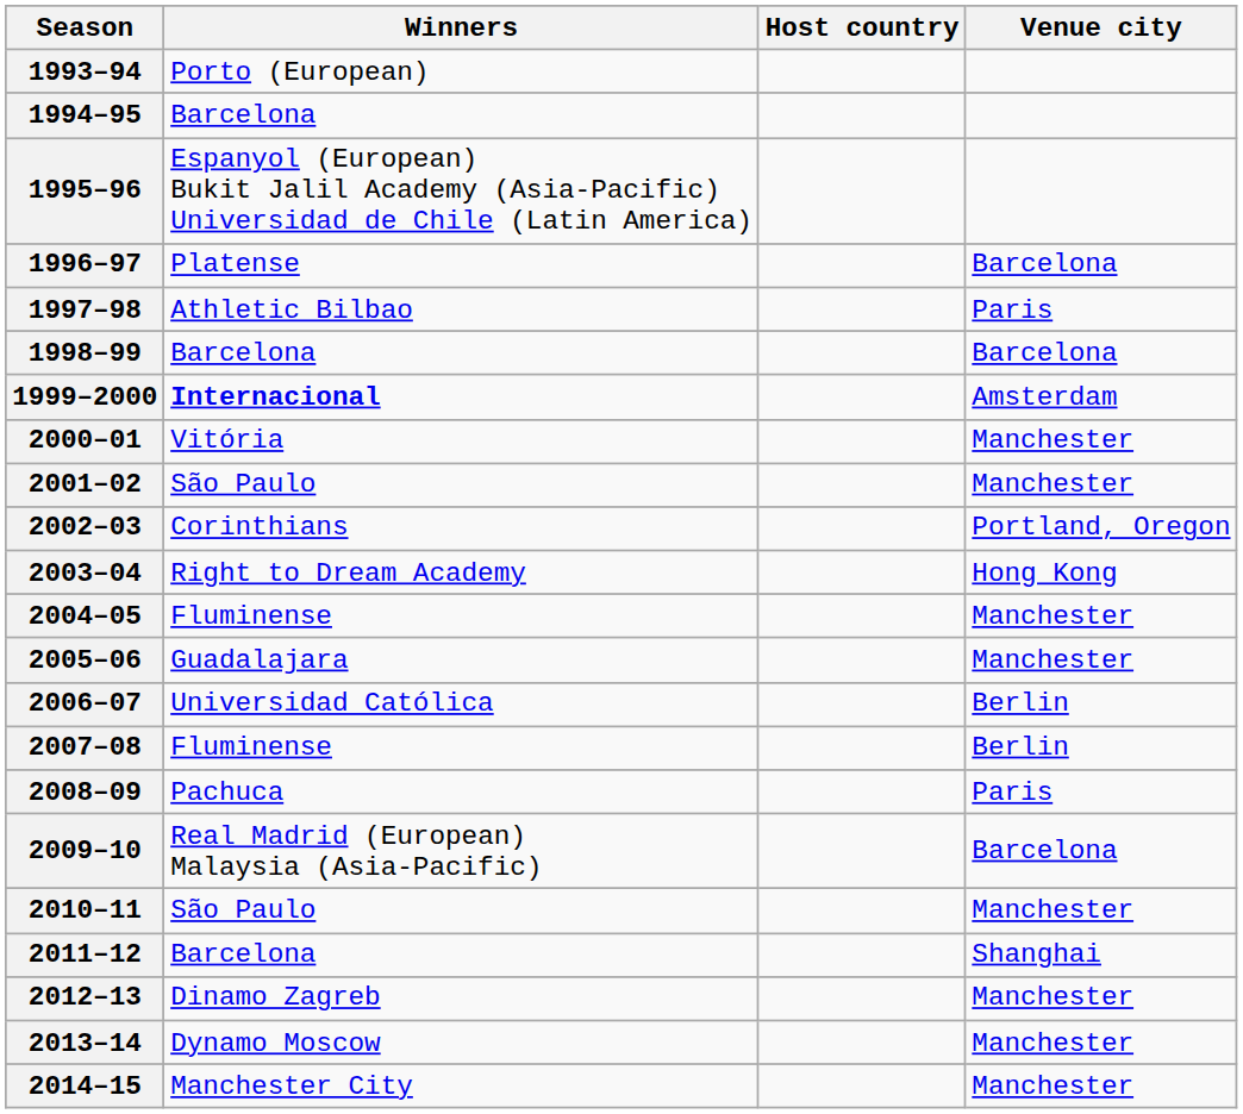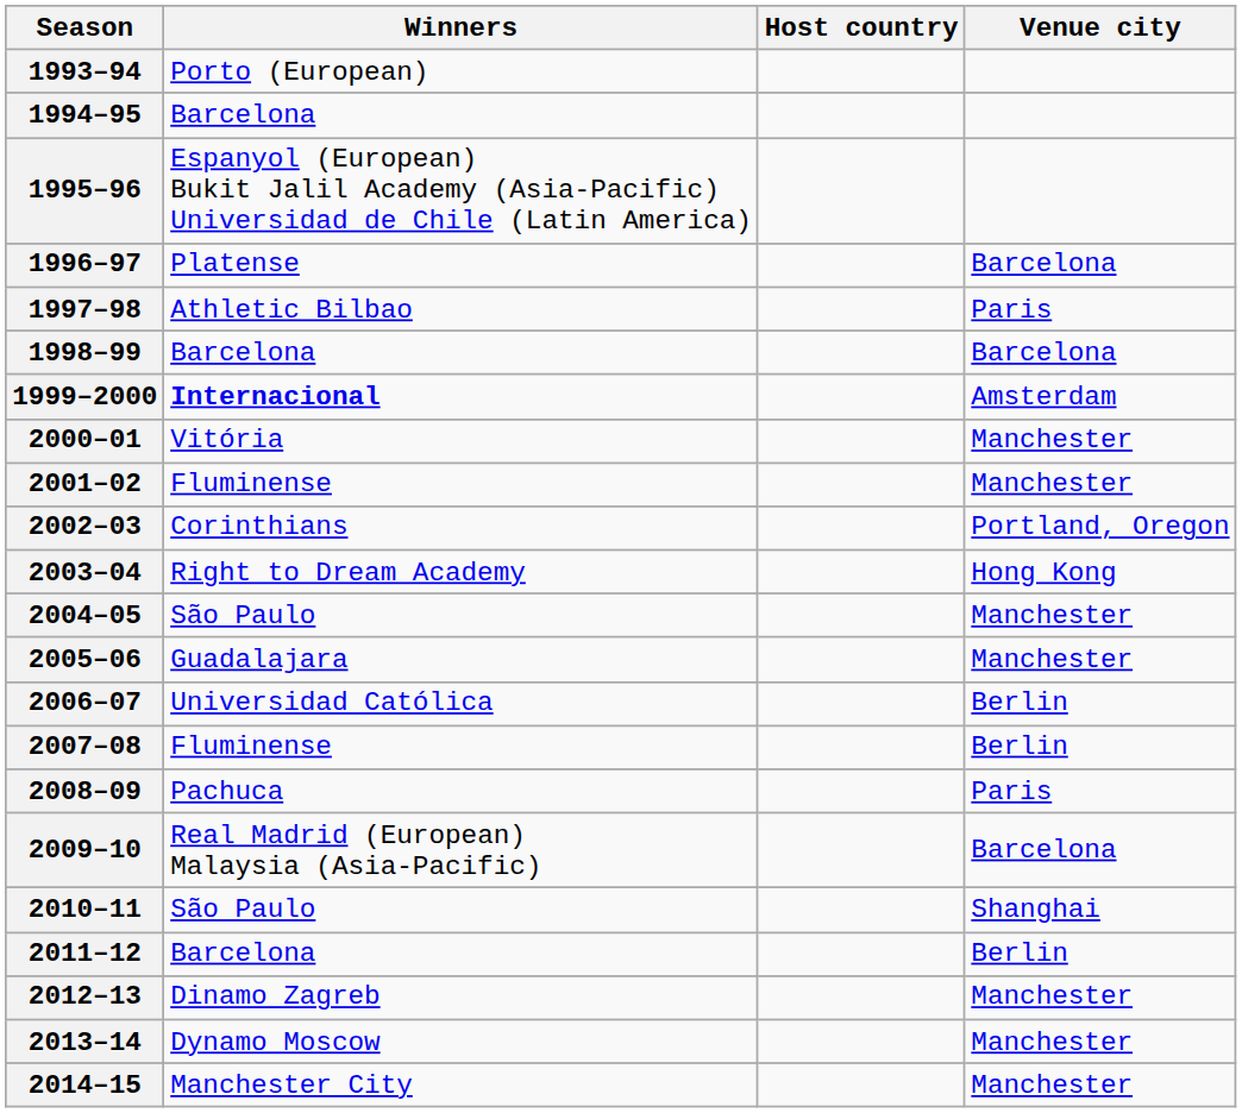2001–02 | Winners: São Paulo -> Fluminense
2004–05 | Winners: Fluminense -> São Paulo
2010–11 | Venue city: Manchester -> Shanghai
2011–12 | Venue city: Shanghai -> Berlin
